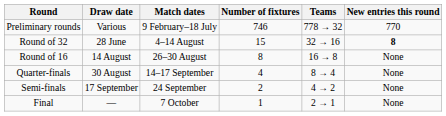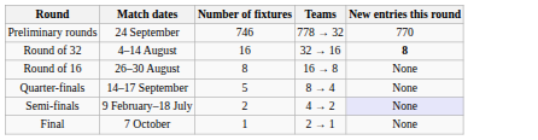- column: Draw date | Various | 28 June | 14 August | 30 August | 17 September | —
Preliminary rounds | Match dates: 9 February–18 July -> 24 September
Round of 32 | Number of fixtures: 15 -> 16
Quarter-finals | Number of fixtures: 4 -> 5
Semi-finals | Match dates: 24 September -> 9 February–18 July
Semi-finals | New entries this round: no background -> lavender background
